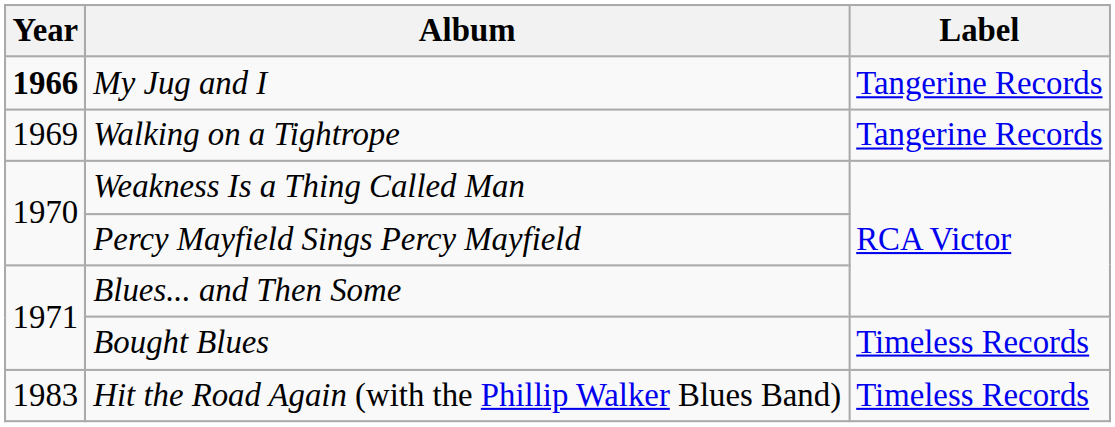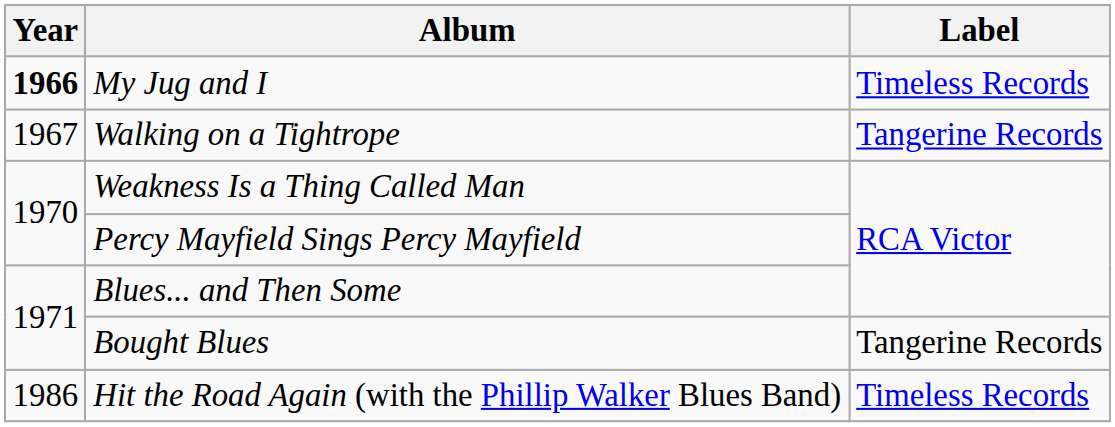My Jug and I | Label: Tangerine Records -> Timeless Records
Walking on a Tightrope | Year: 1969 -> 1967
Bought Blues | Label: Timeless Records -> Tangerine Records
Hit the Road Again (with the Phillip Walker Blues Band) | Year: 1983 -> 1986
